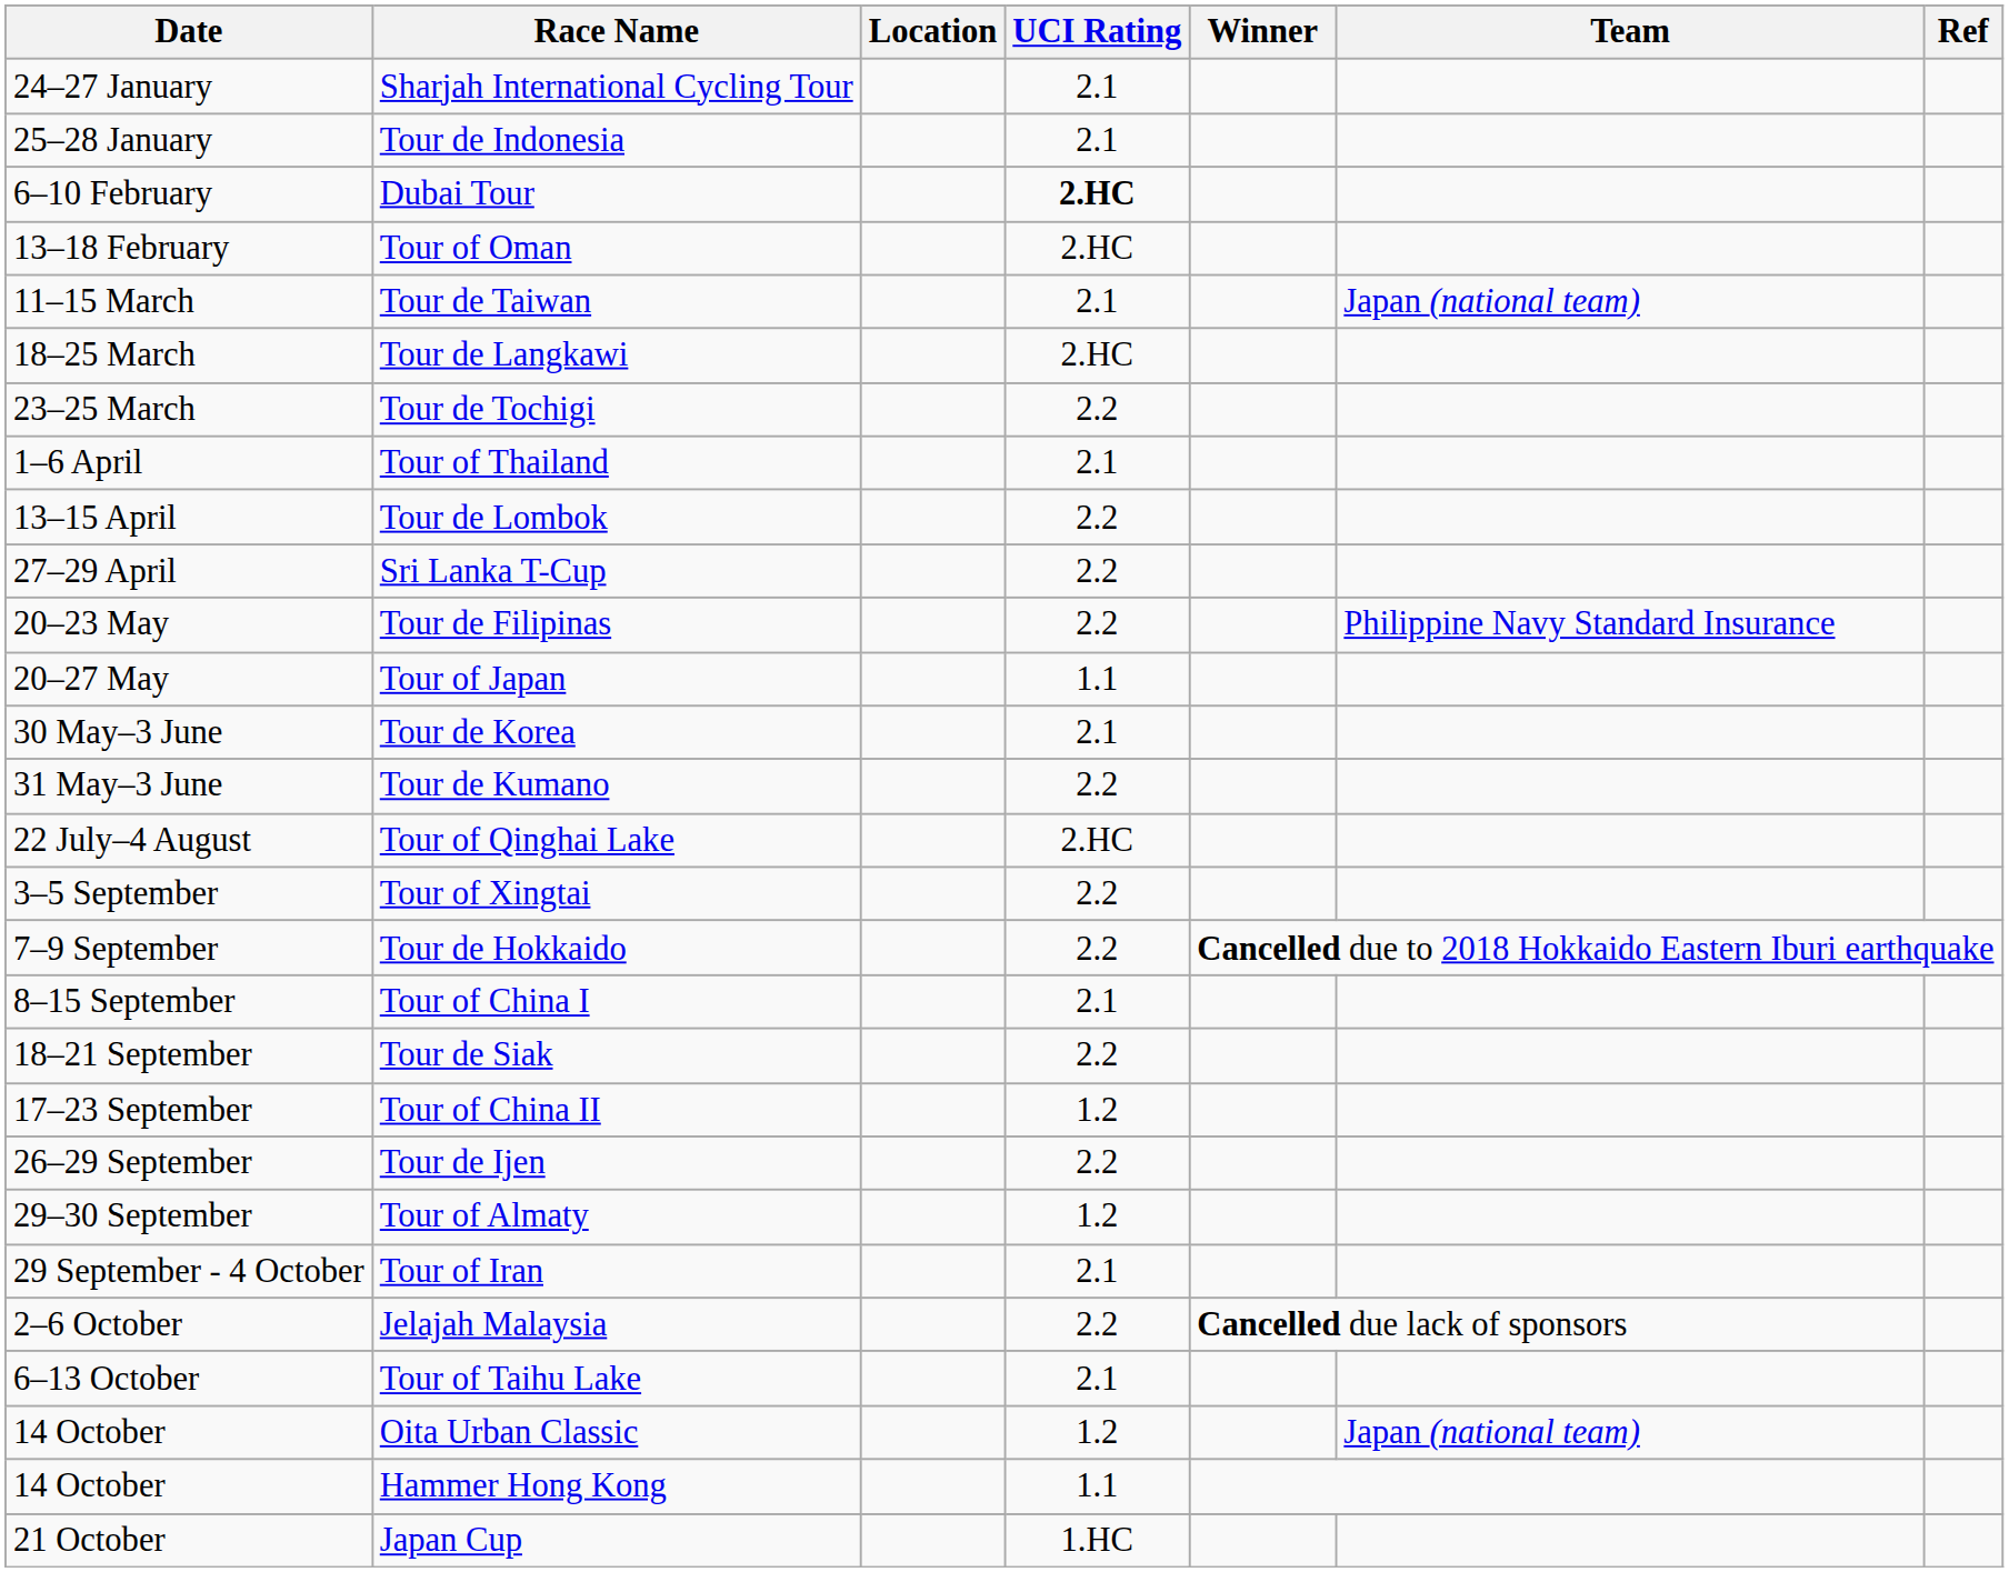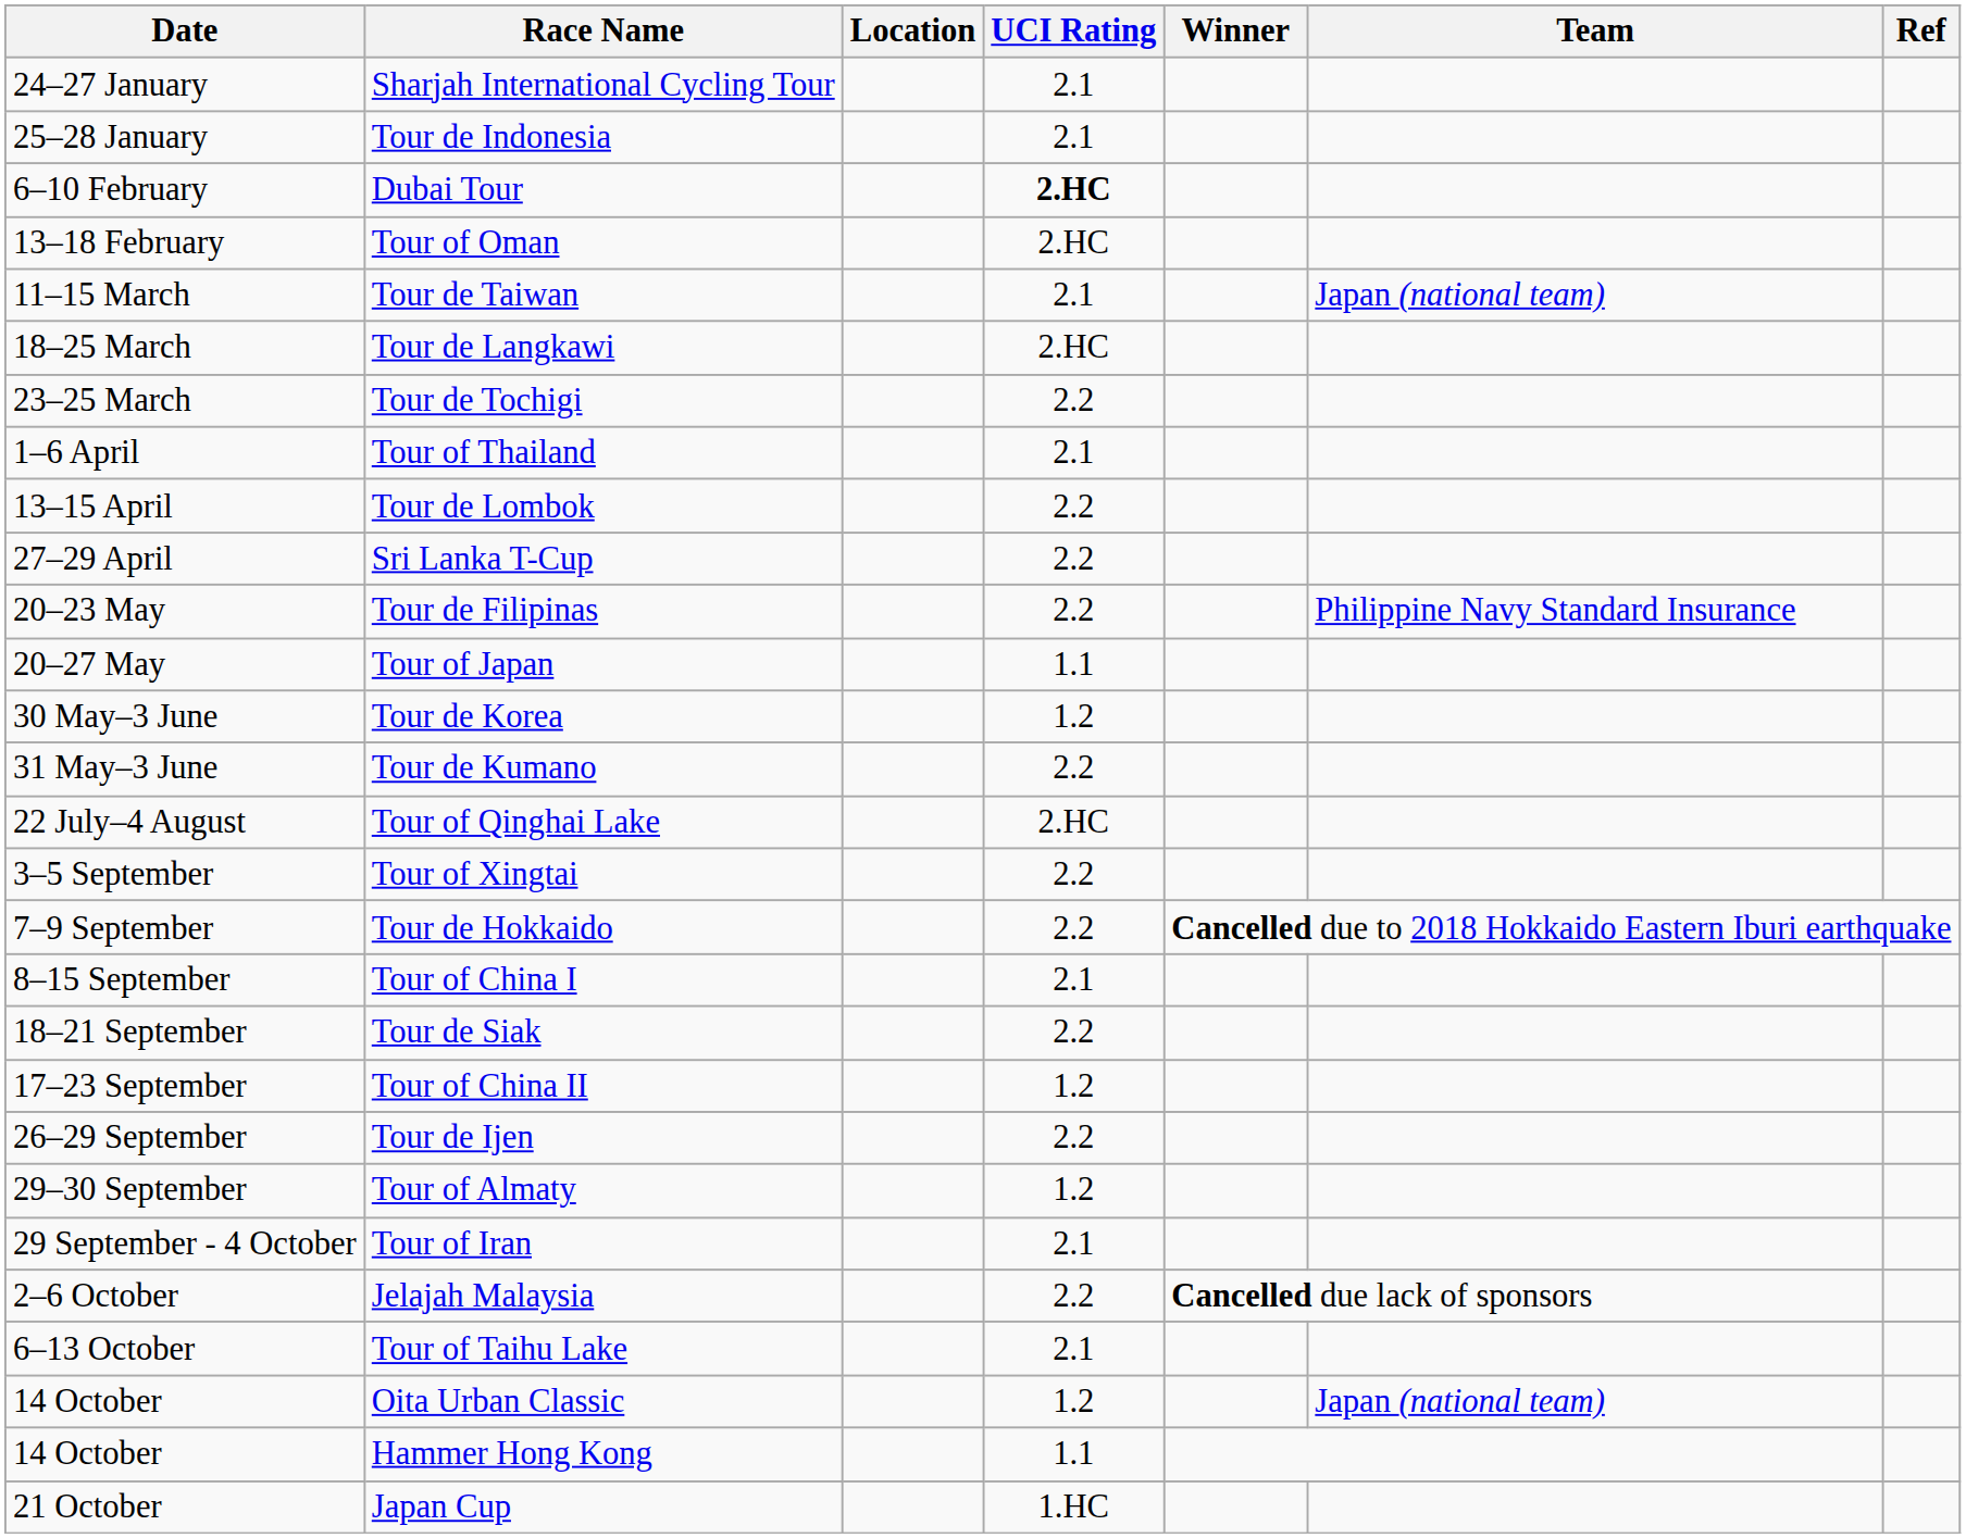Tour de Korea | UCI Rating: 2.1 -> 1.2
